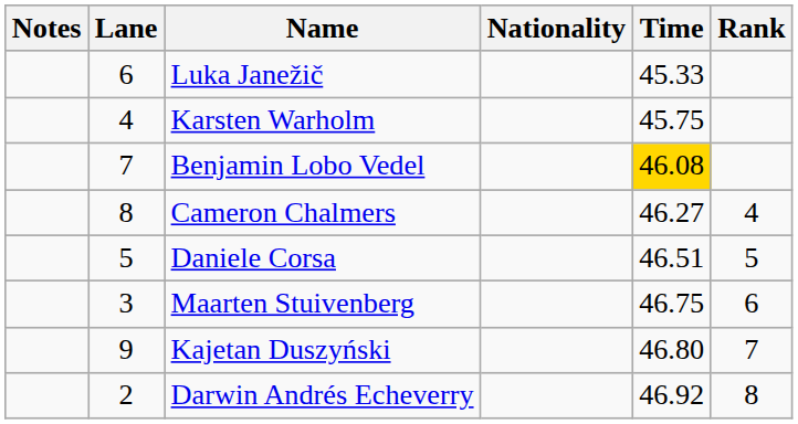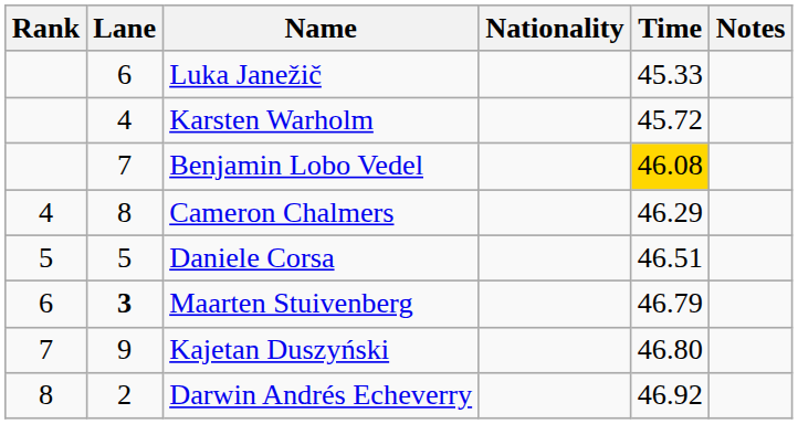columns swapped: Rank <-> Notes
Karsten Warholm | Time: 45.75 -> 45.72
Cameron Chalmers | Time: 46.27 -> 46.29
Maarten Stuivenberg | Lane: normal -> bold
Maarten Stuivenberg | Time: 46.75 -> 46.79
